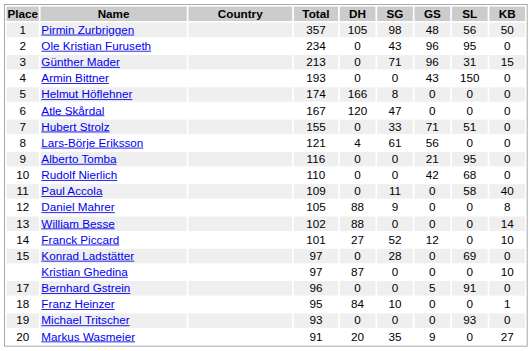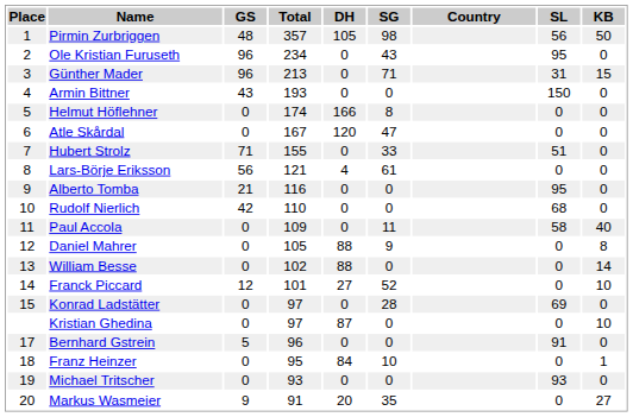columns swapped: Country <-> GS
